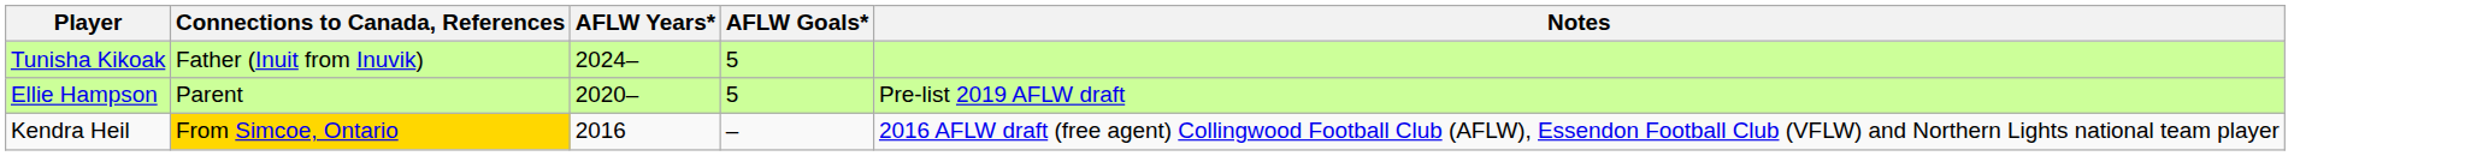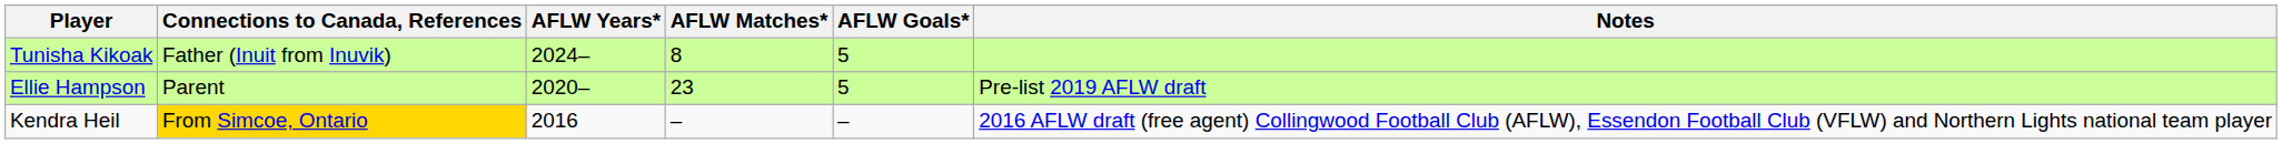+ column: AFLW Matches* | 8 | 23 | –
